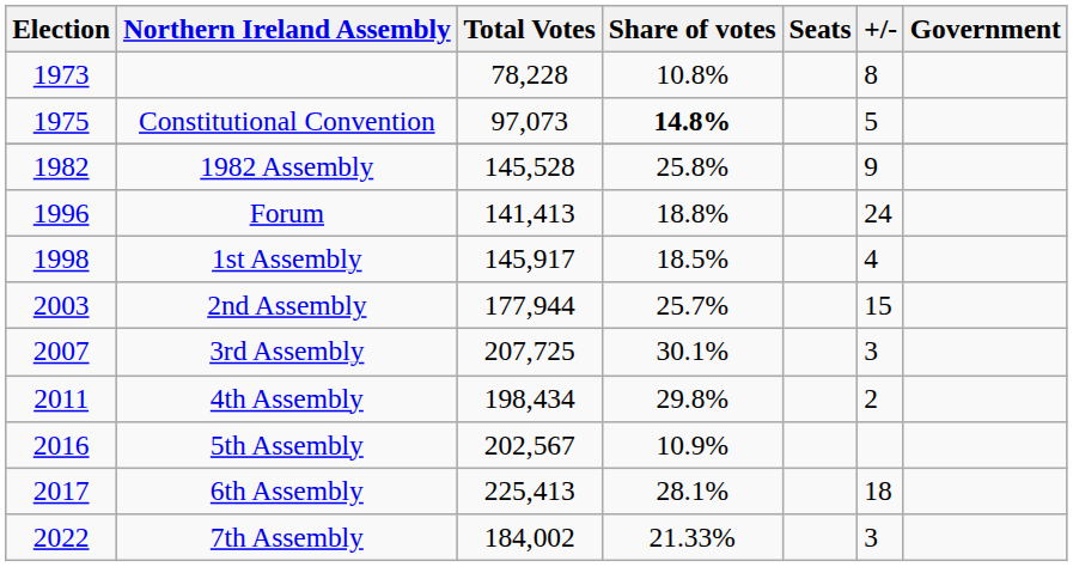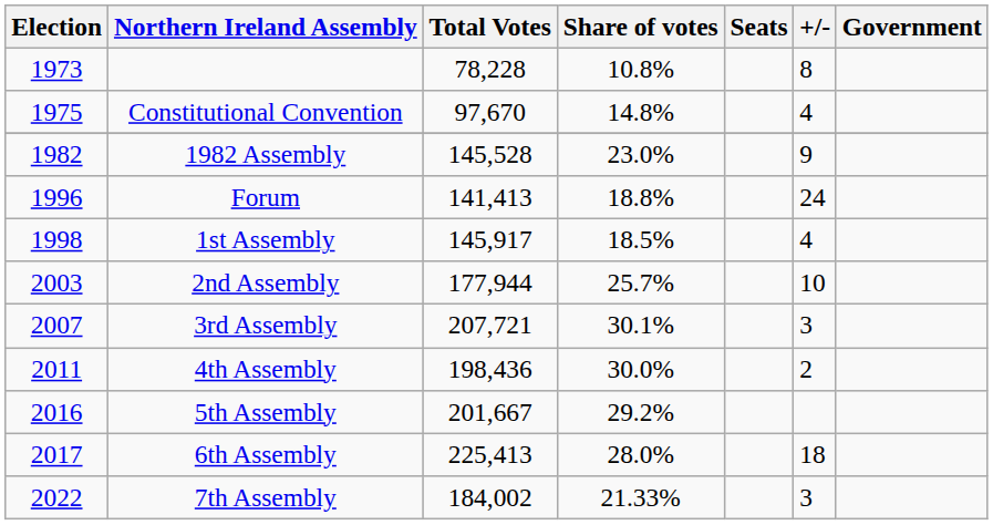Constitutional Convention | Total Votes: 97,073 -> 97,670
Constitutional Convention | Share of votes: bold -> normal
Constitutional Convention | +/-: 5 -> 4
1982 Assembly | Share of votes: 25.8% -> 23.0%
2nd Assembly | +/-: 15 -> 10
3rd Assembly | Total Votes: 207,725 -> 207,721
4th Assembly | Total Votes: 198,434 -> 198,436
4th Assembly | Share of votes: 29.8% -> 30.0%
5th Assembly | Total Votes: 202,567 -> 201,667
5th Assembly | Share of votes: 10.9% -> 29.2%
6th Assembly | Share of votes: 28.1% -> 28.0%
